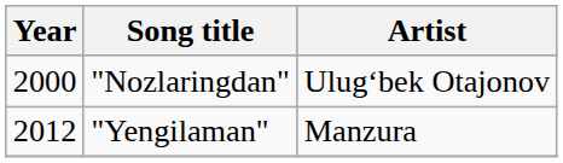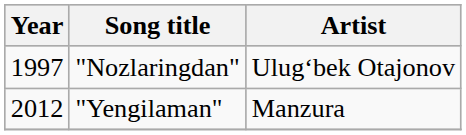"Nozlaringdan" | Year: 2000 -> 1997
